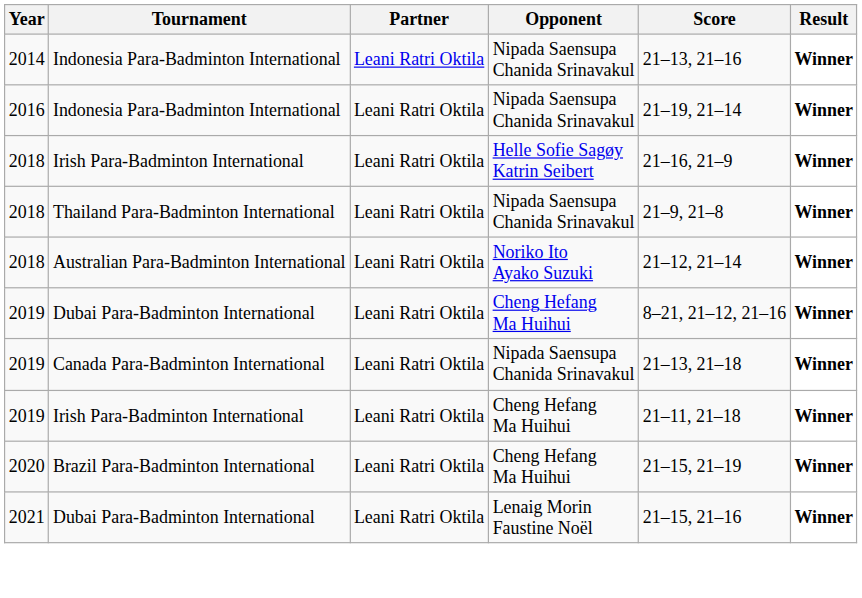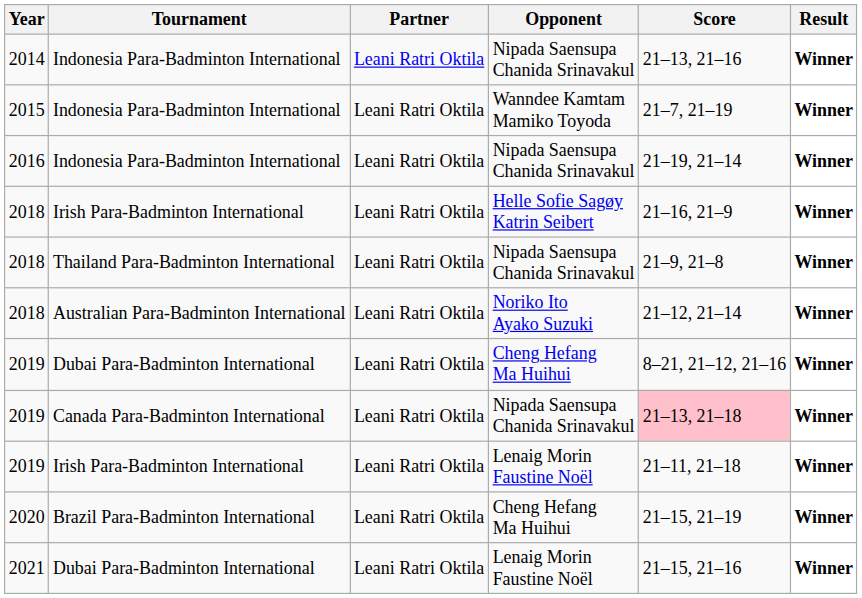+ row: 2015 | Indonesia Para-Badminton International | Leani Ratri Oktila | Wanndee Kamtam Mamiko Toyoda | 21–7, 21–19 | Winner
2019 / Canada Para-Badminton International | Score: no background -> pink background
2019 / Irish Para-Badminton International | Opponent: Cheng Hefang Ma Huihui -> Lenaig Morin Faustine Noël
